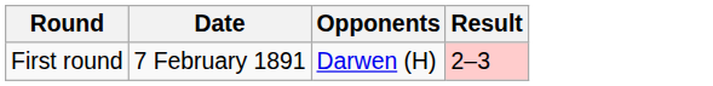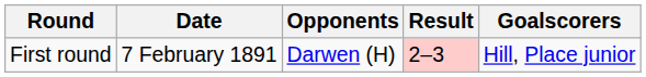+ column: Goalscorers | Hill, Place junior
